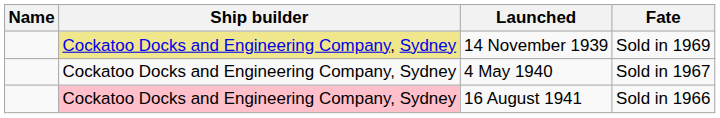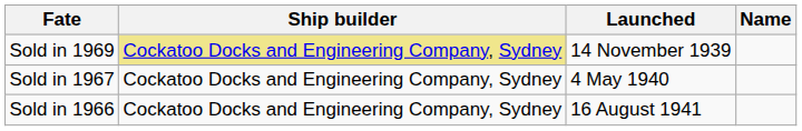columns swapped: Name <-> Fate
16 August 1941 | Ship builder: pink background -> no background
